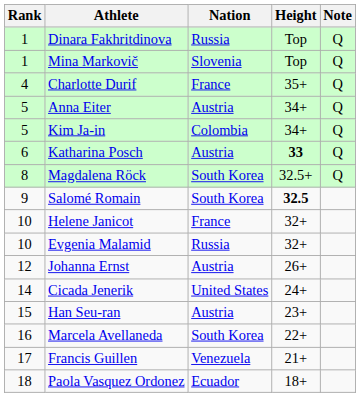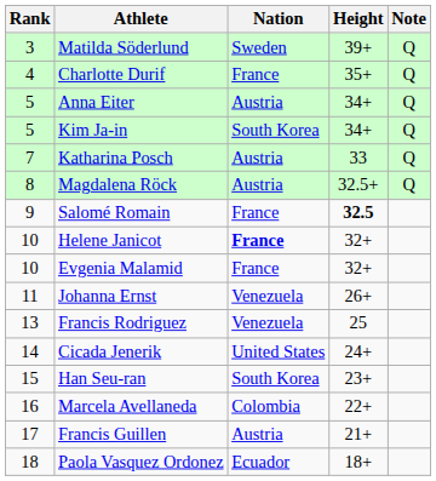- row: 1 | Dinara Fakhritdinova | Russia | Top | Q
- row: 1 | Mina Markovič | Slovenia | Top | Q
+ row: 3 | Matilda Söderlund | Sweden | 39+ | Q
Kim Ja-in | Nation: Colombia -> South Korea
Katharina Posch | Rank: 6 -> 7
Katharina Posch | Height: bold -> normal
Magdalena Röck | Nation: South Korea -> Austria
Salomé Romain | Nation: South Korea -> France
Helene Janicot | Nation: normal -> bold
Evgenia Malamid | Nation: Russia -> France
Johanna Ernst | Rank: 12 -> 11
Johanna Ernst | Nation: Austria -> Venezuela
+ row: 13 | Francis Rodriguez | Venezuela | 25
Han Seu-ran | Nation: Austria -> South Korea
Marcela Avellaneda | Nation: South Korea -> Colombia
Francis Guillen | Nation: Venezuela -> Austria
